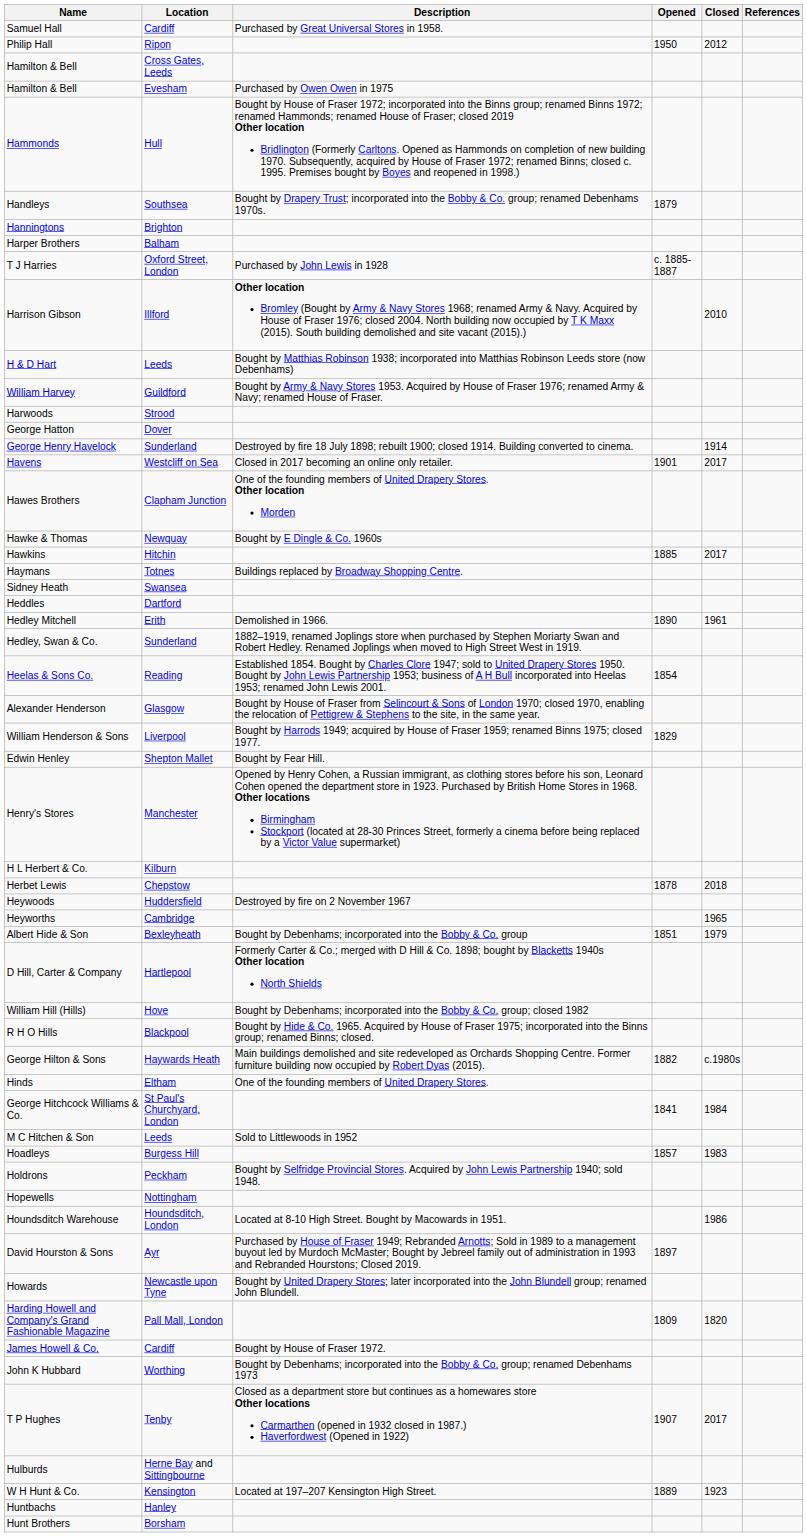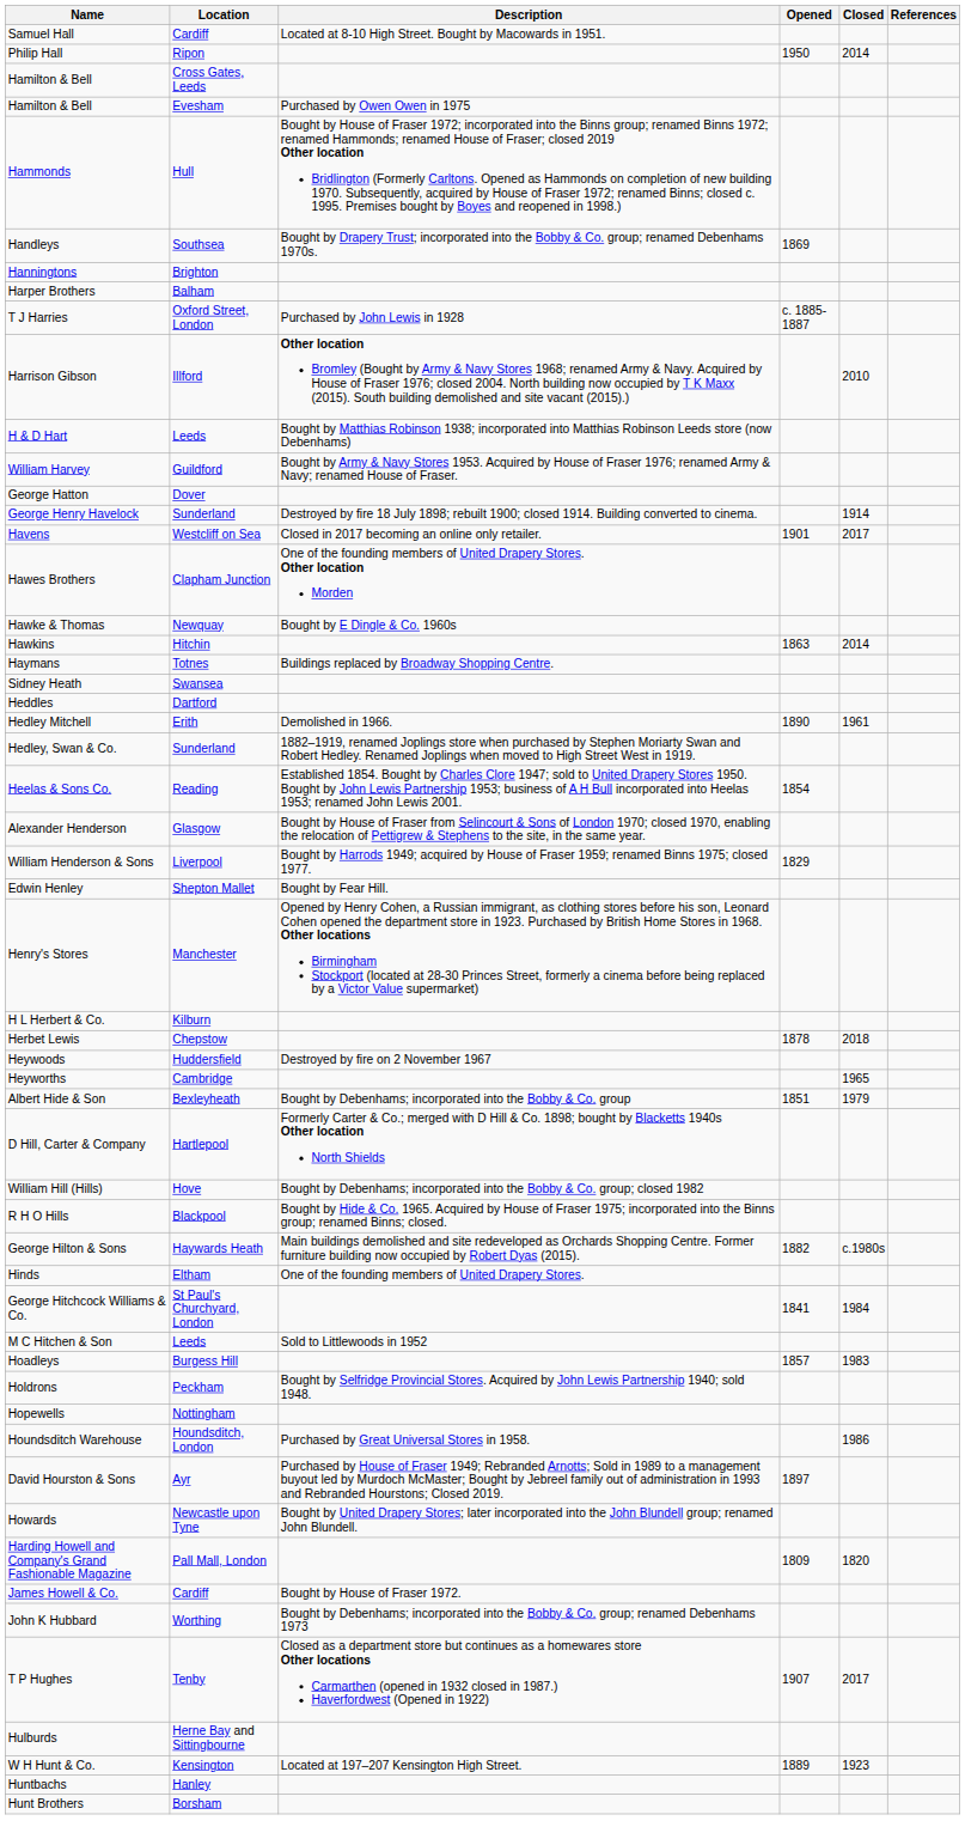Samuel Hall | Description: Purchased by Great Universal Stores in 1958. -> Located at 8-10 High Street. Bought by Macowards in 1951.
Philip Hall | Closed: 2012 -> 2014
Handleys | Opened: 1879 -> 1869
- row: Harwoods | Strood
Hawkins | Opened: 1885 -> 1863
Hawkins | Closed: 2017 -> 2014
Houndsditch Warehouse | Description: Located at 8-10 High Street. Bought by Macowards in 1951. -> Purchased by Great Universal Stores in 1958.
